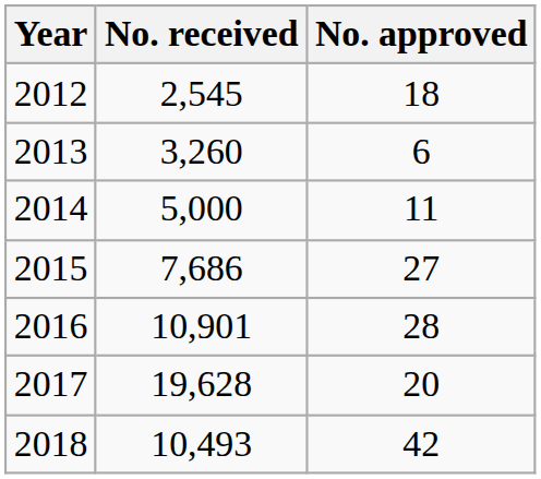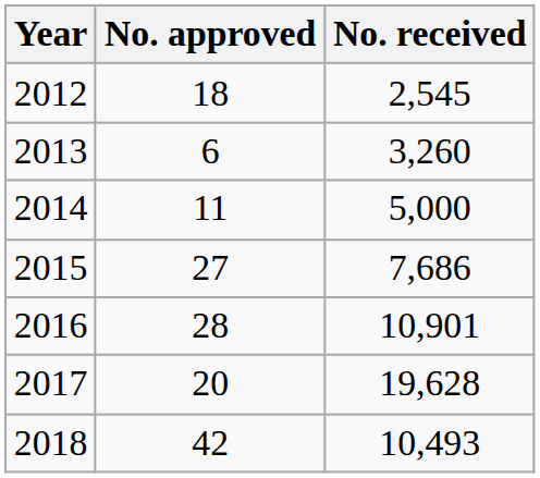columns swapped: No. received <-> No. approved
